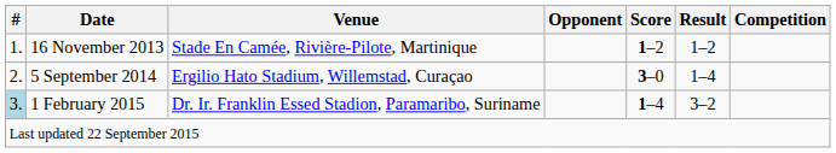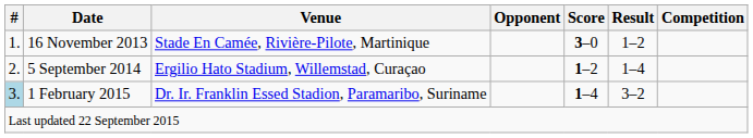16 November 2013 | Score: 1–2 -> 3–0
5 September 2014 | Score: 3–0 -> 1–2
